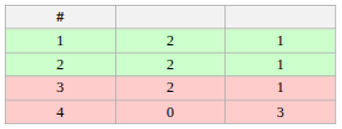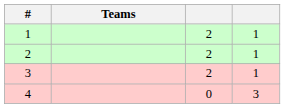+ column: Teams
